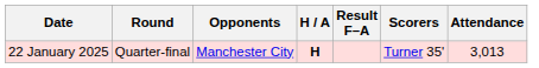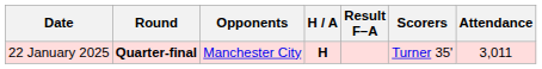22 January 2025 | Round: normal -> bold
22 January 2025 | Attendance: 3,013 -> 3,011
